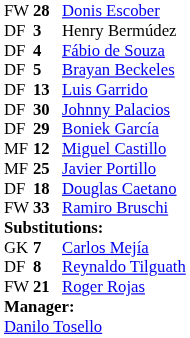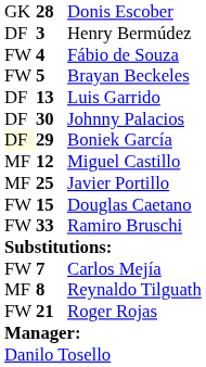Donis Escober | column 1: FW -> GK
Fábio de Souza | column 1: DF -> FW
Brayan Beckeles | column 1: DF -> FW
Boniek García | column 1: no background -> lightyellow background
Douglas Caetano | column 1: DF -> FW
Douglas Caetano | column 2: 18 -> 15
Carlos Mejía | column 1: GK -> FW
Reynaldo Tilguath | column 1: DF -> MF
